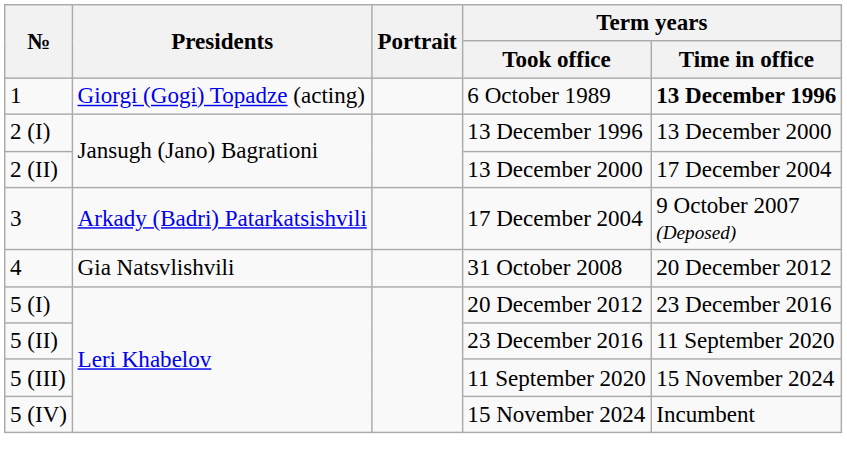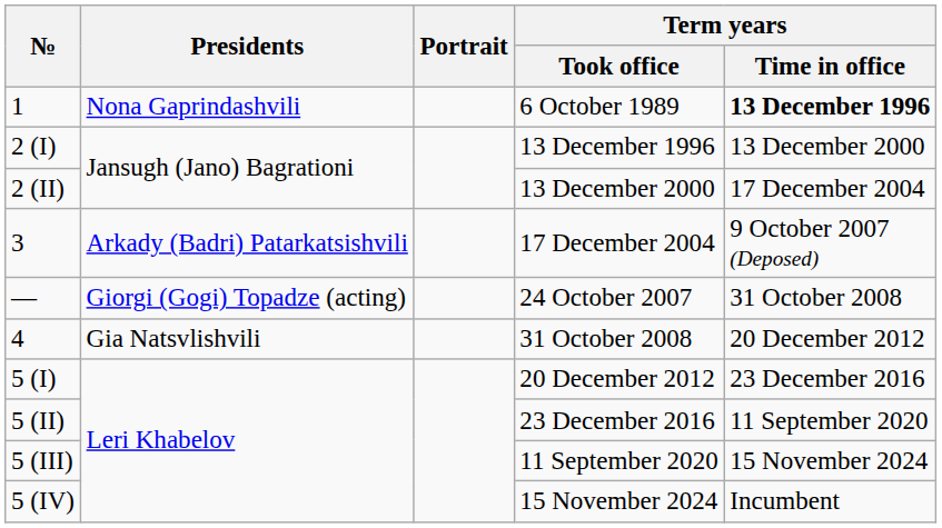6 October 1989 | Presidents: Giorgi (Gogi) Topadze (acting) -> Nona Gaprindashvili
+ row: — | Giorgi (Gogi) Topadze (acting) | 24 October 2007 | 31 October 2008
